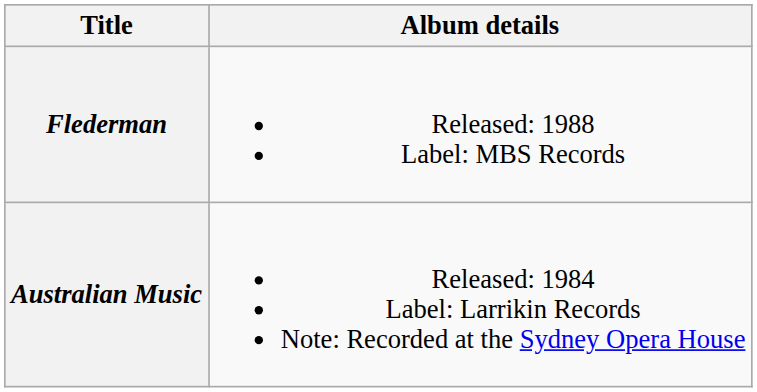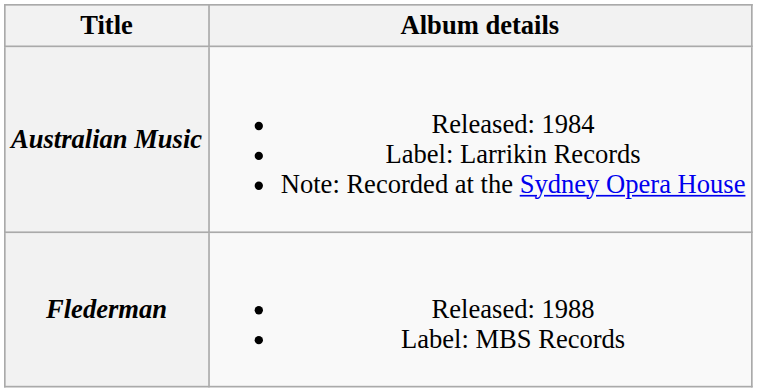rows swapped: Australian Music <-> Flederman
